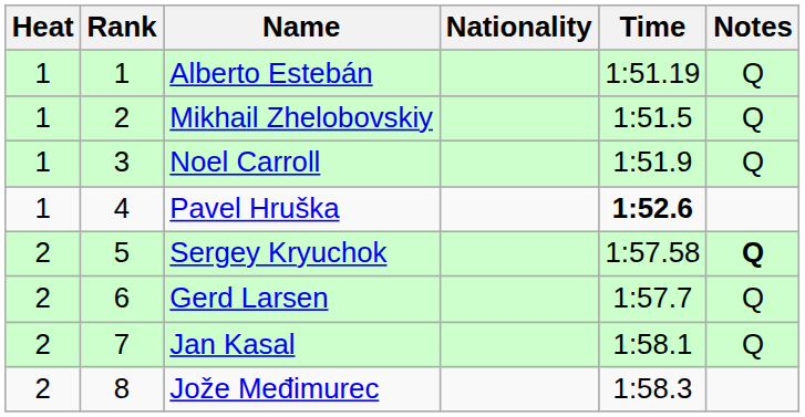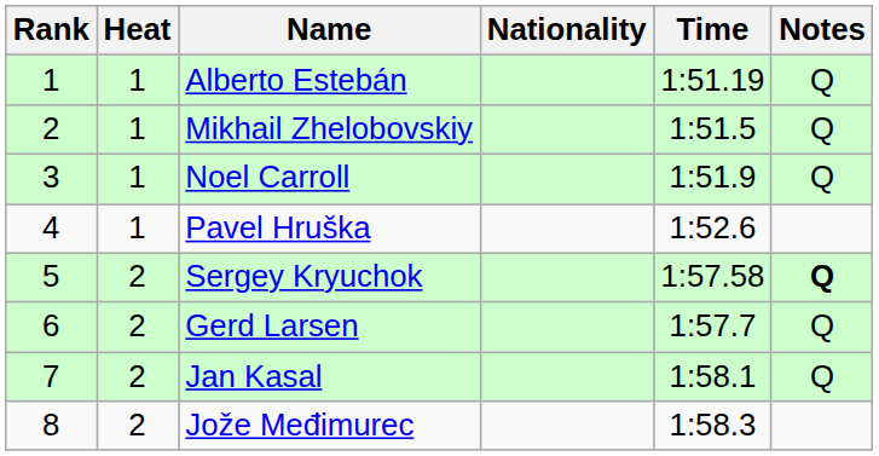columns swapped: Rank <-> Heat
Pavel Hruška | Time: bold -> normal
